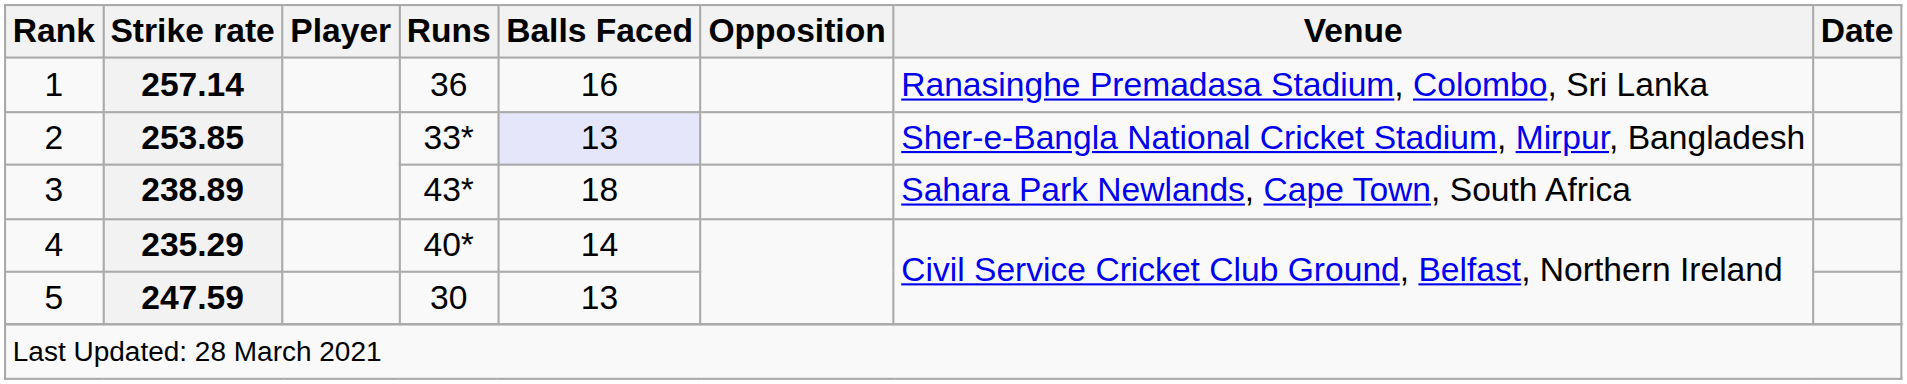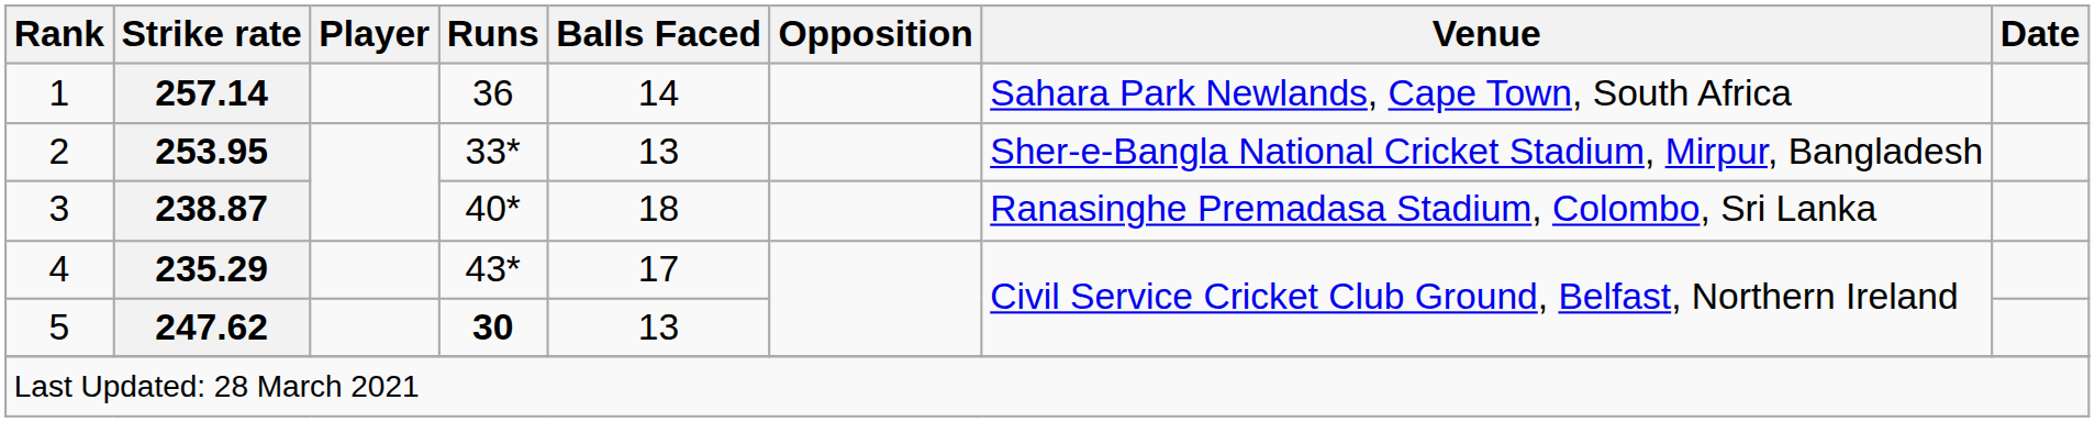1 | Balls Faced: 16 -> 14
1 | Venue: Ranasinghe Premadasa Stadium, Colombo, Sri Lanka -> Sahara Park Newlands, Cape Town, South Africa
2 | Strike rate: 253.85 -> 253.95
2 | Balls Faced: lavender background -> no background
3 | Strike rate: 238.89 -> 238.87
3 | Runs: 43* -> 40*
3 | Venue: Sahara Park Newlands, Cape Town, South Africa -> Ranasinghe Premadasa Stadium, Colombo, Sri Lanka
4 | Runs: 40* -> 43*
4 | Balls Faced: 14 -> 17
5 | Strike rate: 247.59 -> 247.62
5 | Runs: normal -> bold
